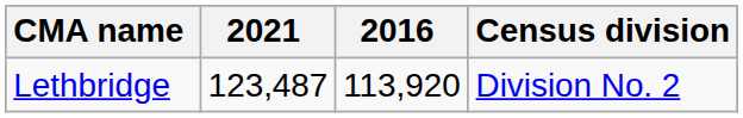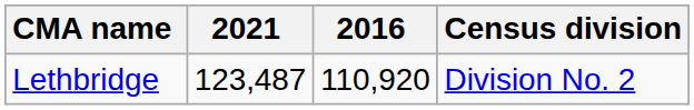Lethbridge | 2016: 113,920 -> 110,920
